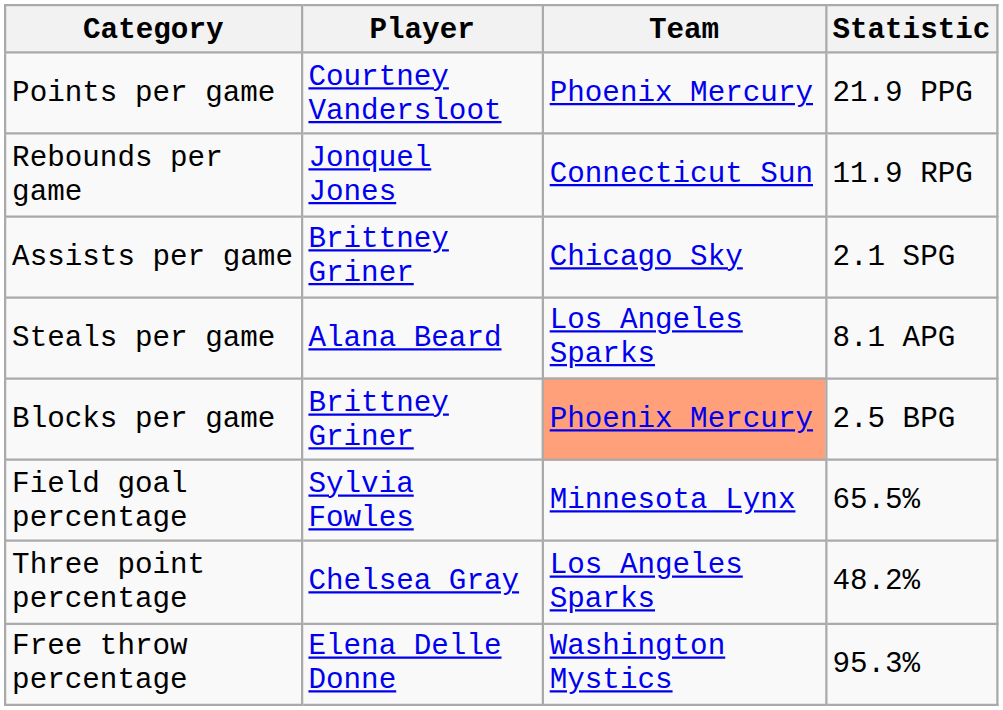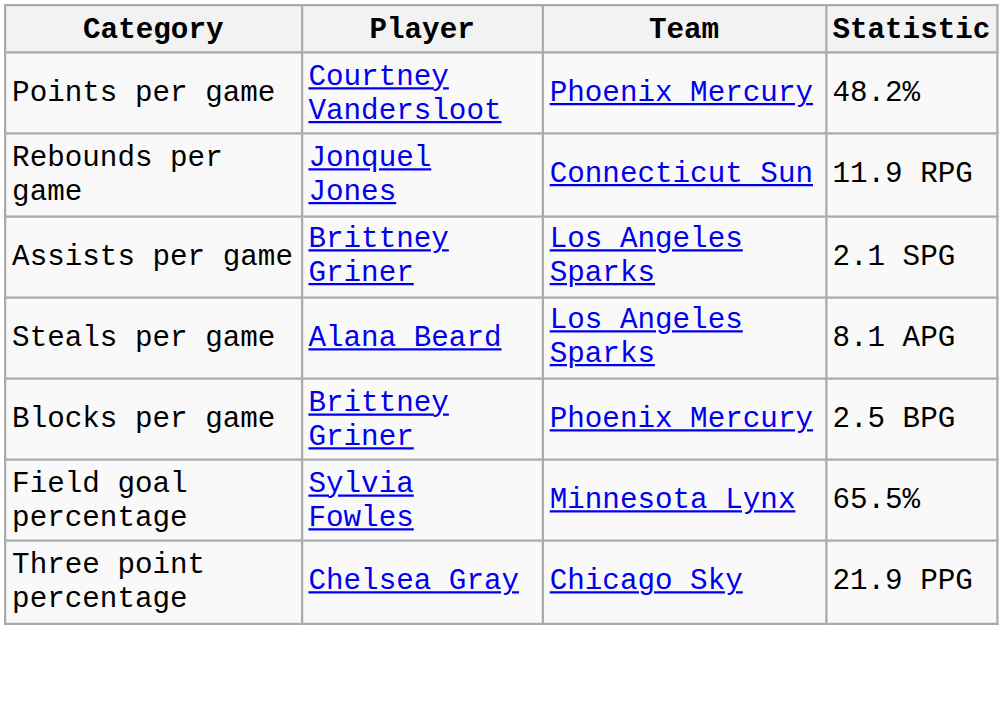Points per game | Statistic: 21.9 PPG -> 48.2%
Assists per game | Team: Chicago Sky -> Los Angeles Sparks
Blocks per game | Team: lightsalmon background -> no background
Three point percentage | Team: Los Angeles Sparks -> Chicago Sky
Three point percentage | Statistic: 48.2% -> 21.9 PPG
- row: Free throw percentage | Elena Delle Donne | Washington Mystics | 95.3%
